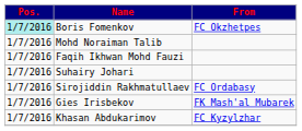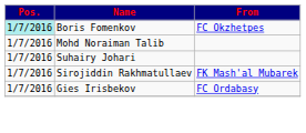- row: 1/7/2016 | Faqih Ikhwan Mohd Fauzi
Sirojiddin Rakhmatullaev | From: FC Ordabasy -> FK Mash'al Mubarek
Gies Irisbekov | From: FK Mash'al Mubarek -> FC Ordabasy
- row: 1/7/2016 | Khasan Abdukarimov | FC Kyzylzhar
